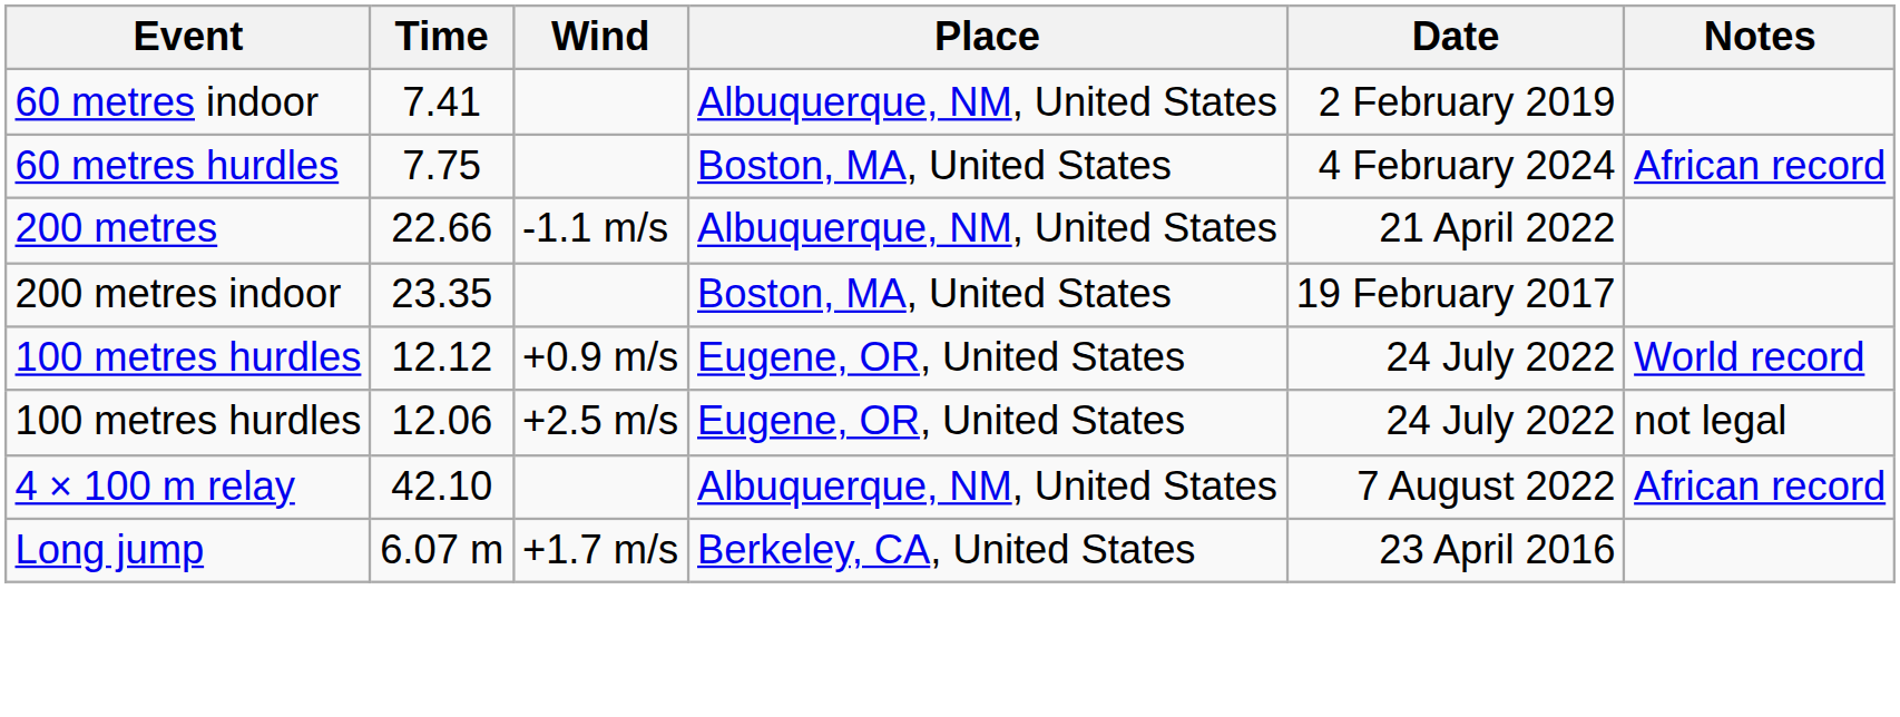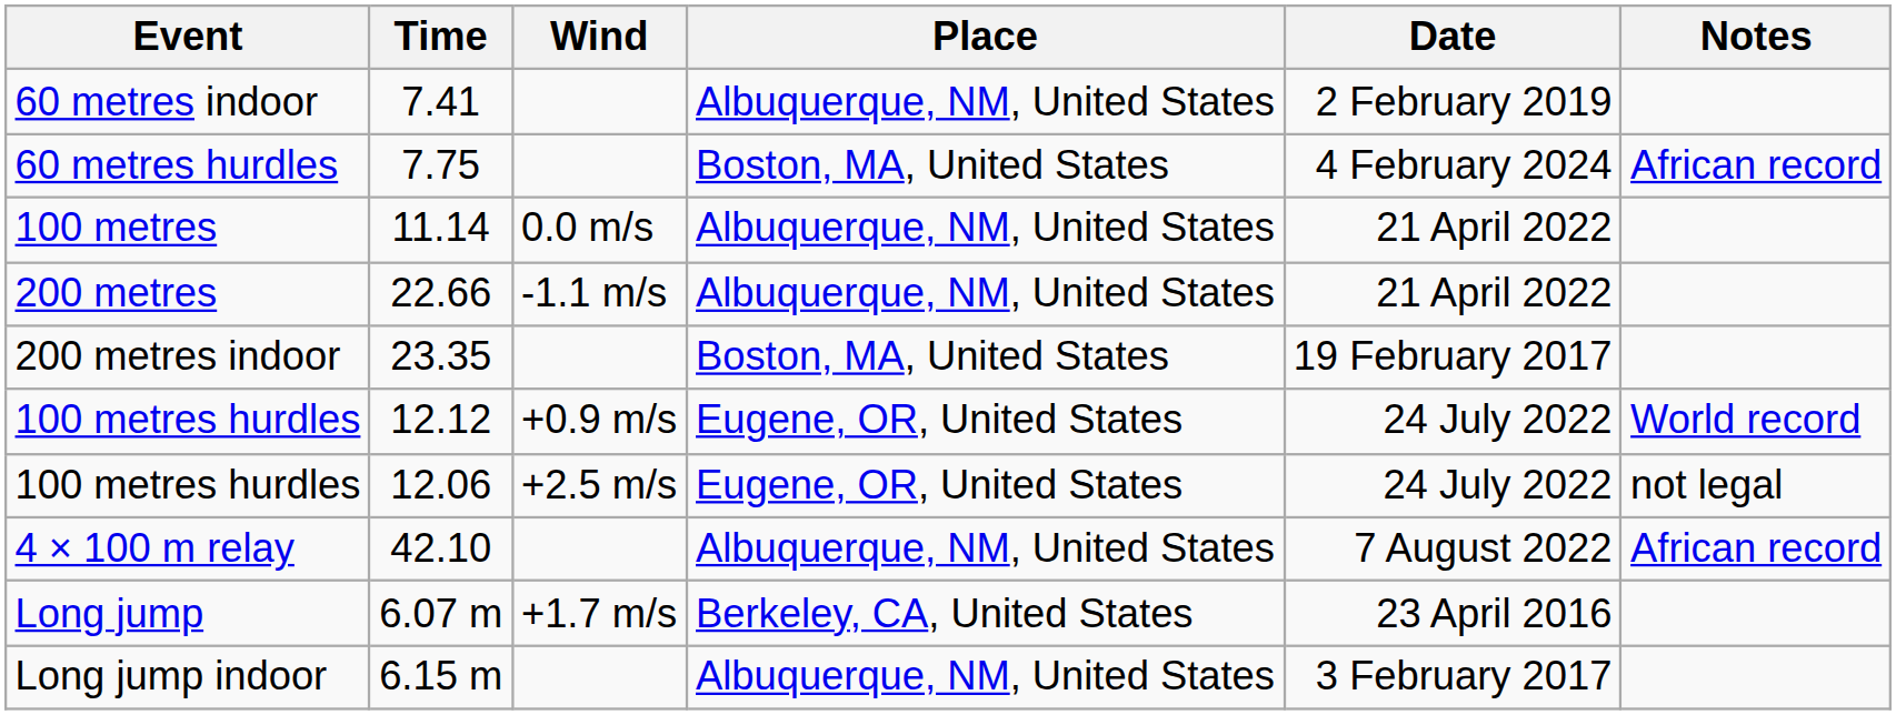+ row: 100 metres | 11.14 | 0.0 m/s | Albuquerque, NM, United States | 21 April 2022
+ row: Long jump indoor | 6.15 m | Albuquerque, NM, United States | 3 February 2017
